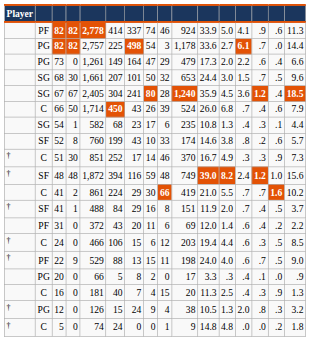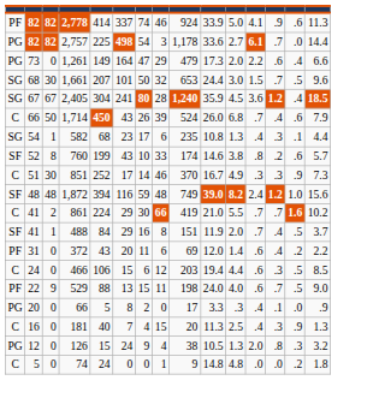- column: Player | † | † | † | † | † | † | †
